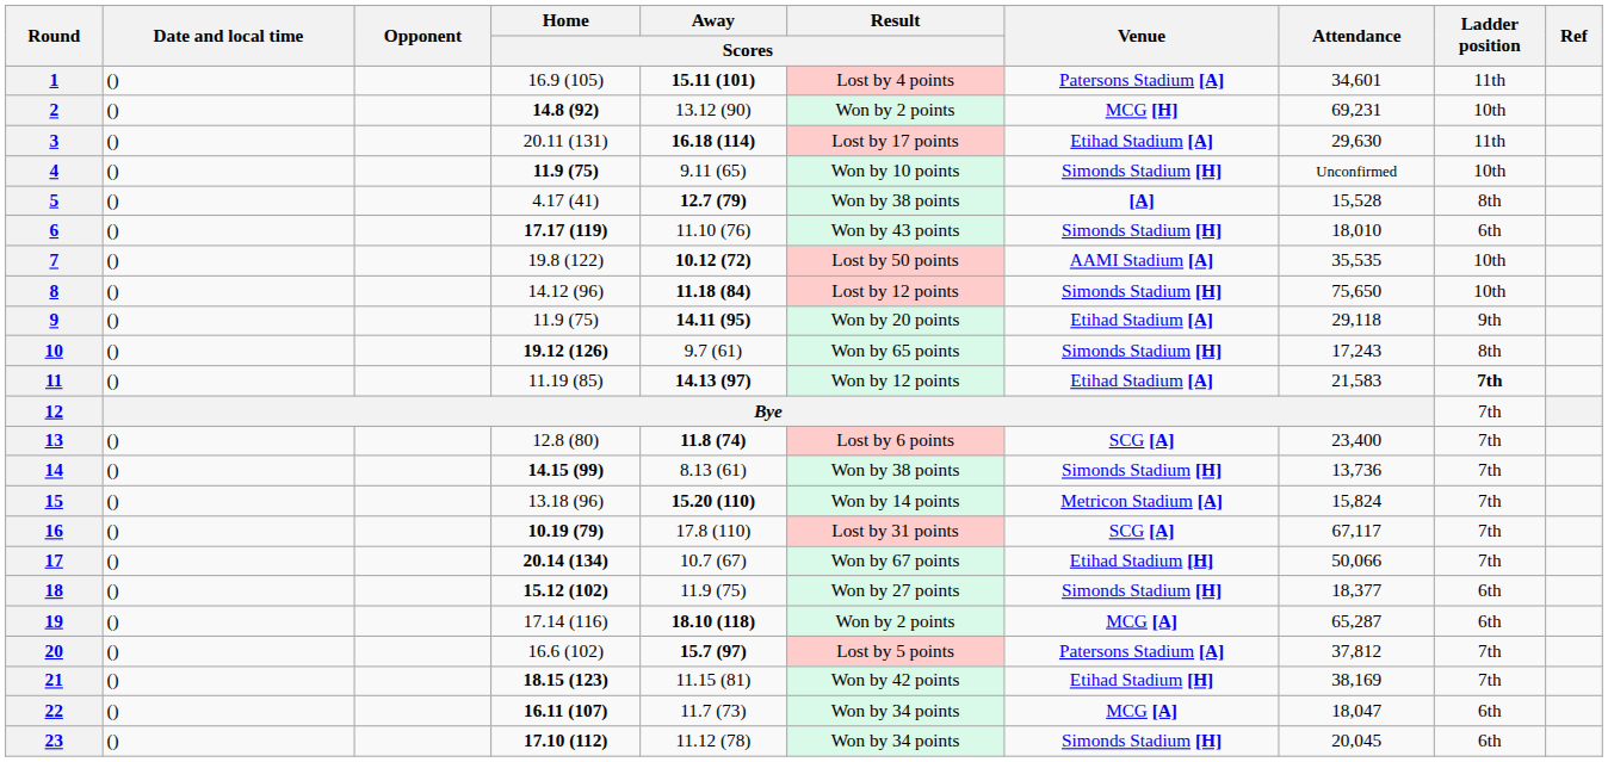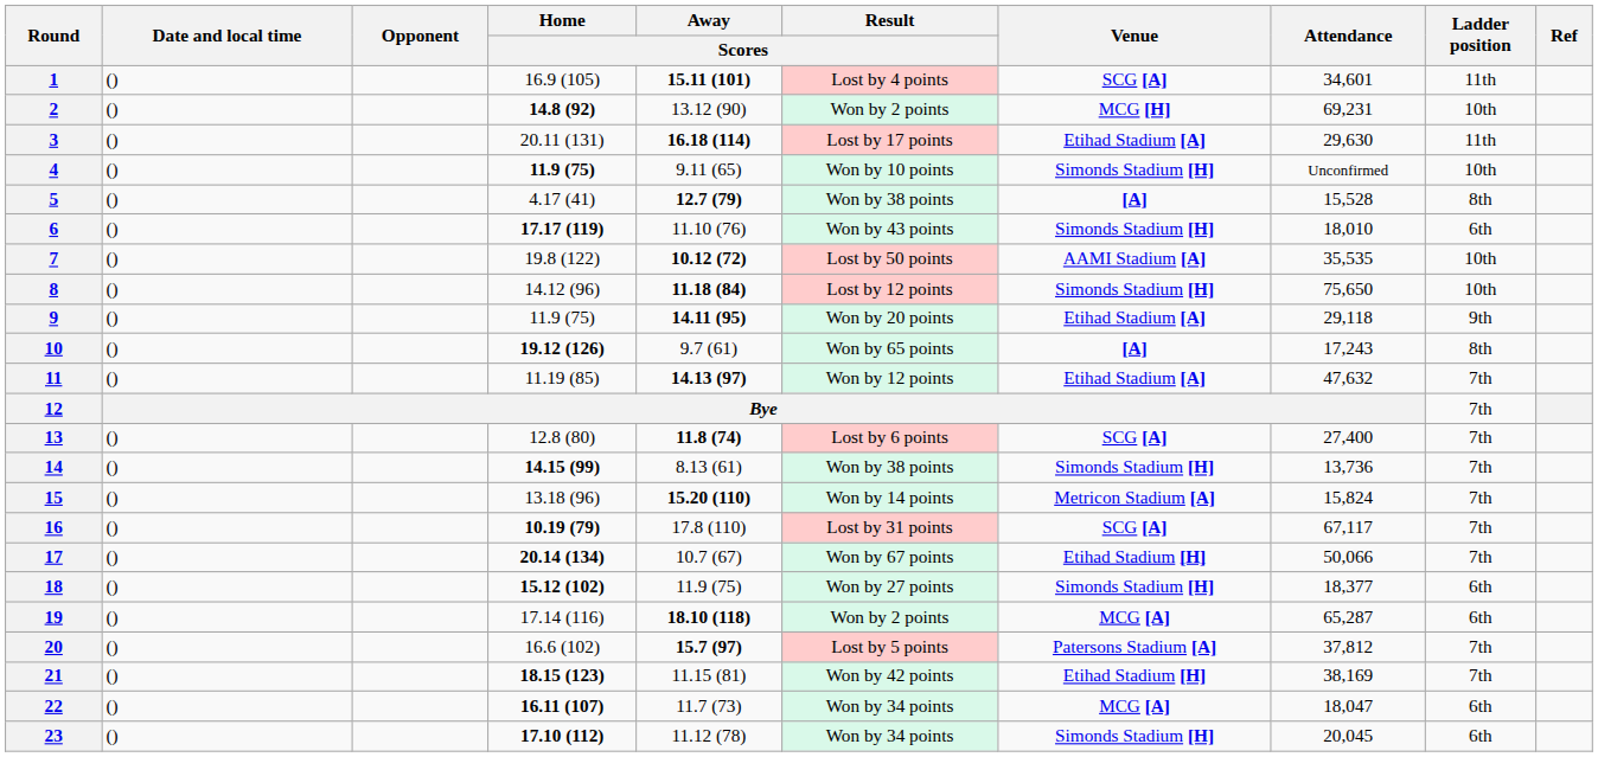1 | Venue: Patersons Stadium [A] -> SCG [A]
10 | Venue: Simonds Stadium [H] -> [A]
11 | Attendance: 21,583 -> 47,632
11 | Ladder position: bold -> normal
13 | Attendance: 23,400 -> 27,400
